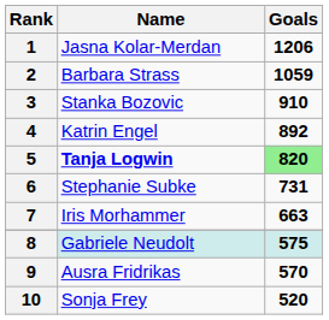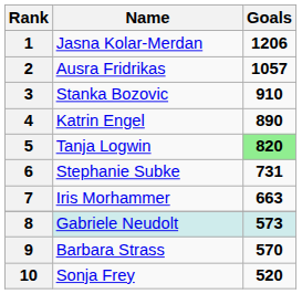2 | Name: Barbara Strass -> Ausra Fridrikas
2 | Goals: 1059 -> 1057
4 | Goals: 892 -> 890
5 | Name: bold -> normal
8 | Goals: 575 -> 573
9 | Name: Ausra Fridrikas -> Barbara Strass
